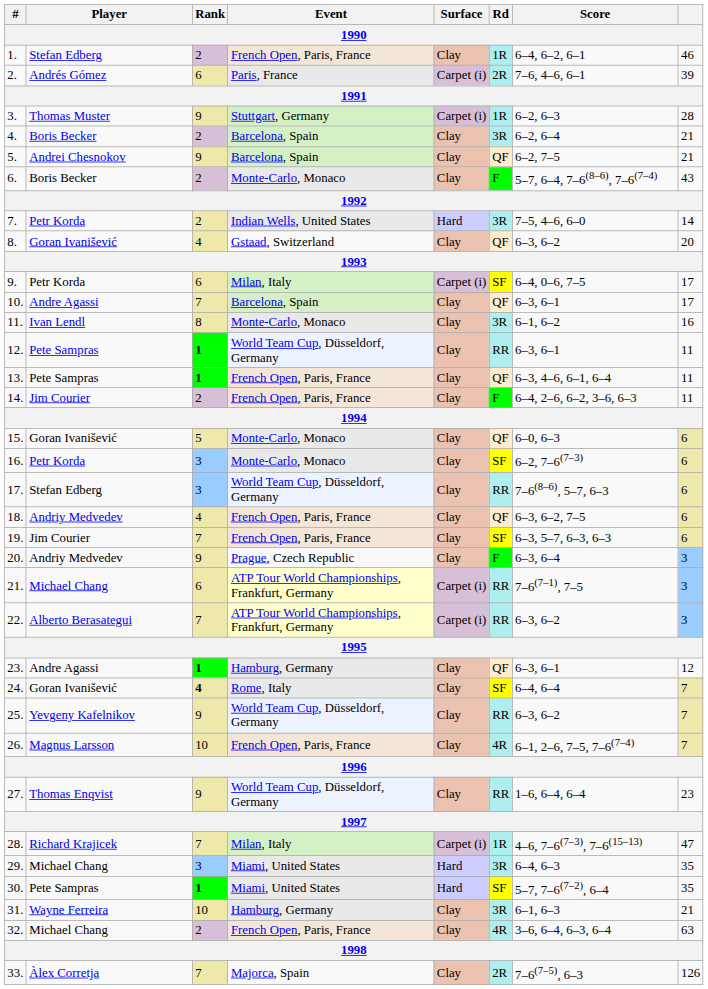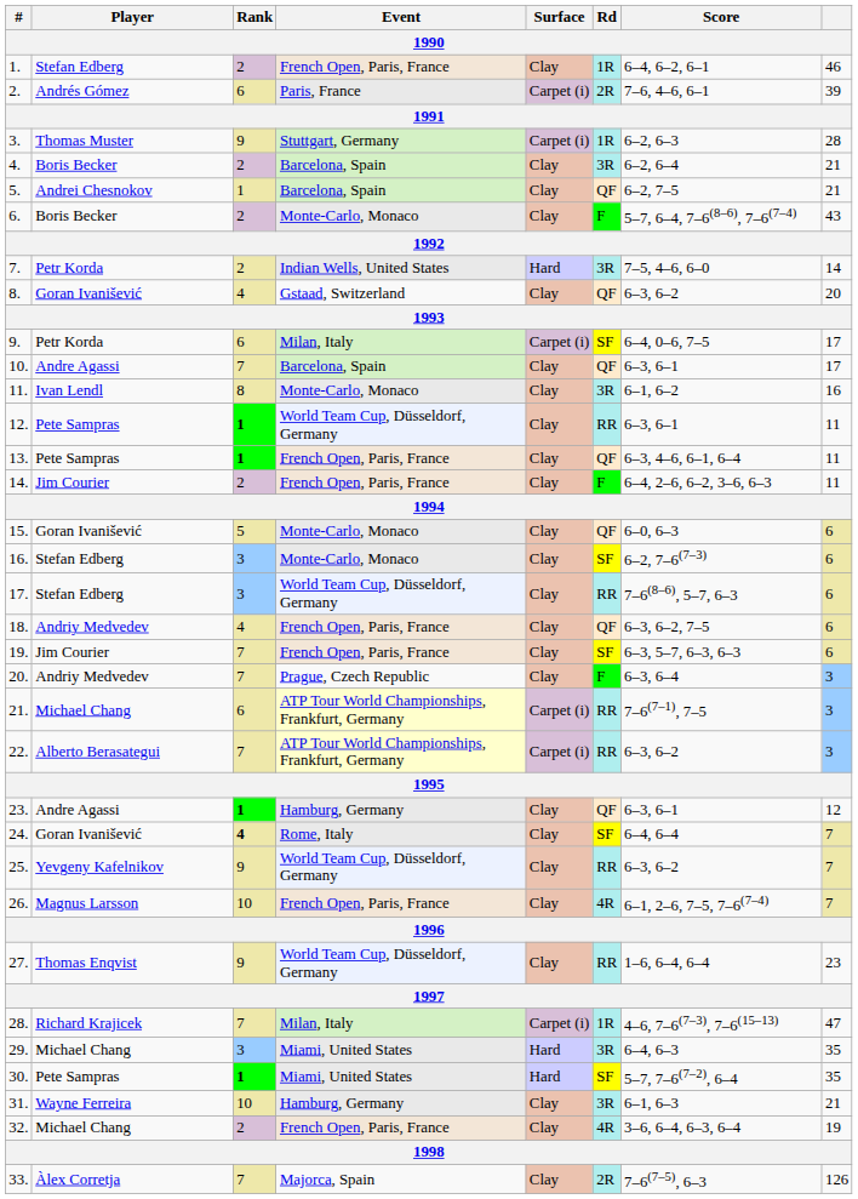5. | Rank: 9 -> 1
16. | Player: Petr Korda -> Stefan Edberg
20. | Rank: 9 -> 7
32. | column 8: 63 -> 19
